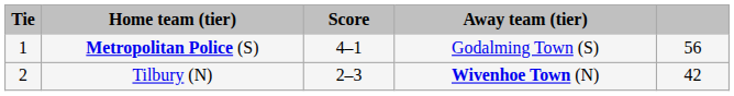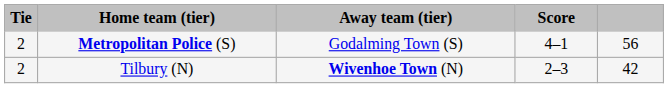columns swapped: Score <-> Away team (tier)
Metropolitan Police (S) | Tie: 1 -> 2
